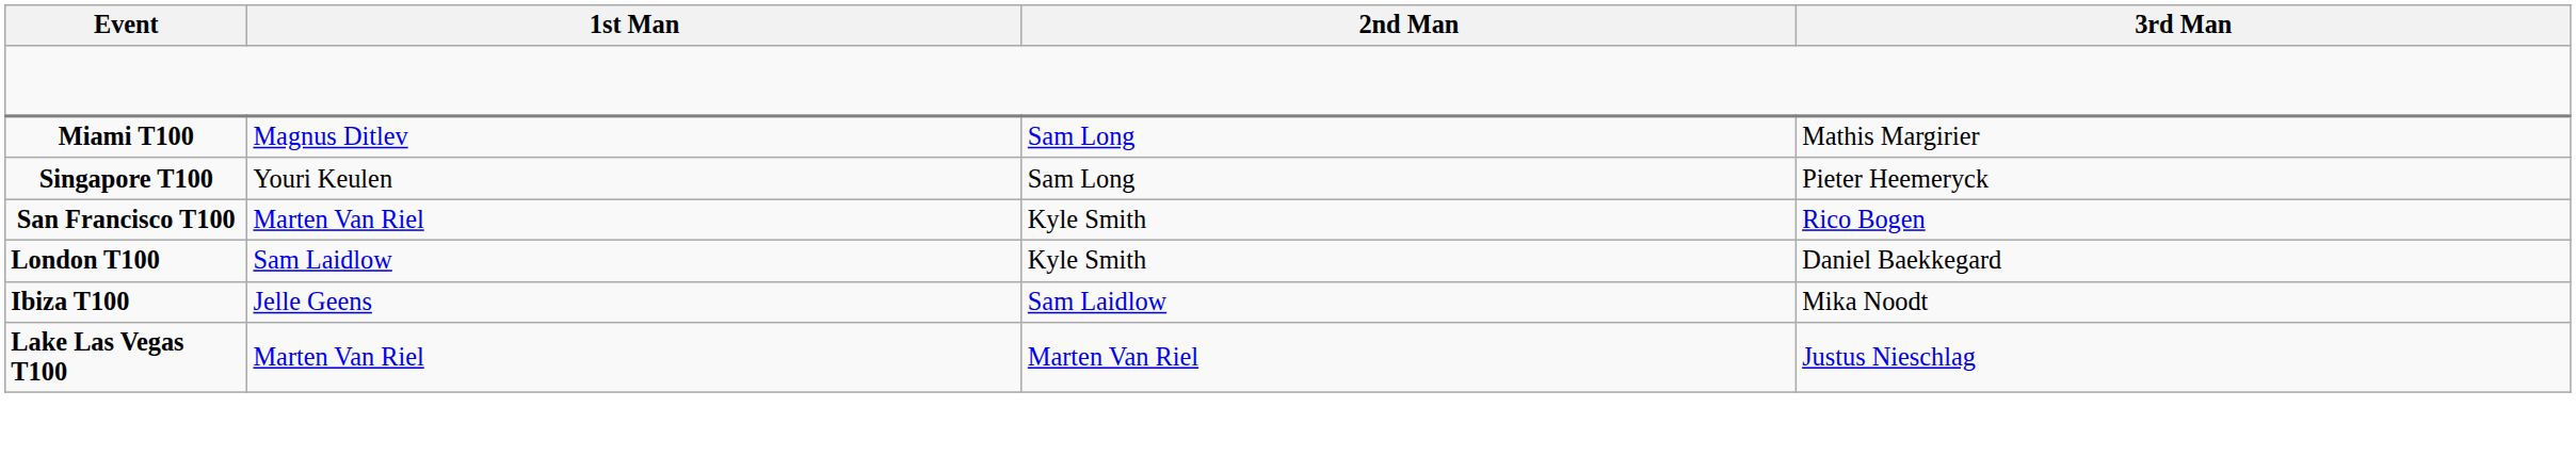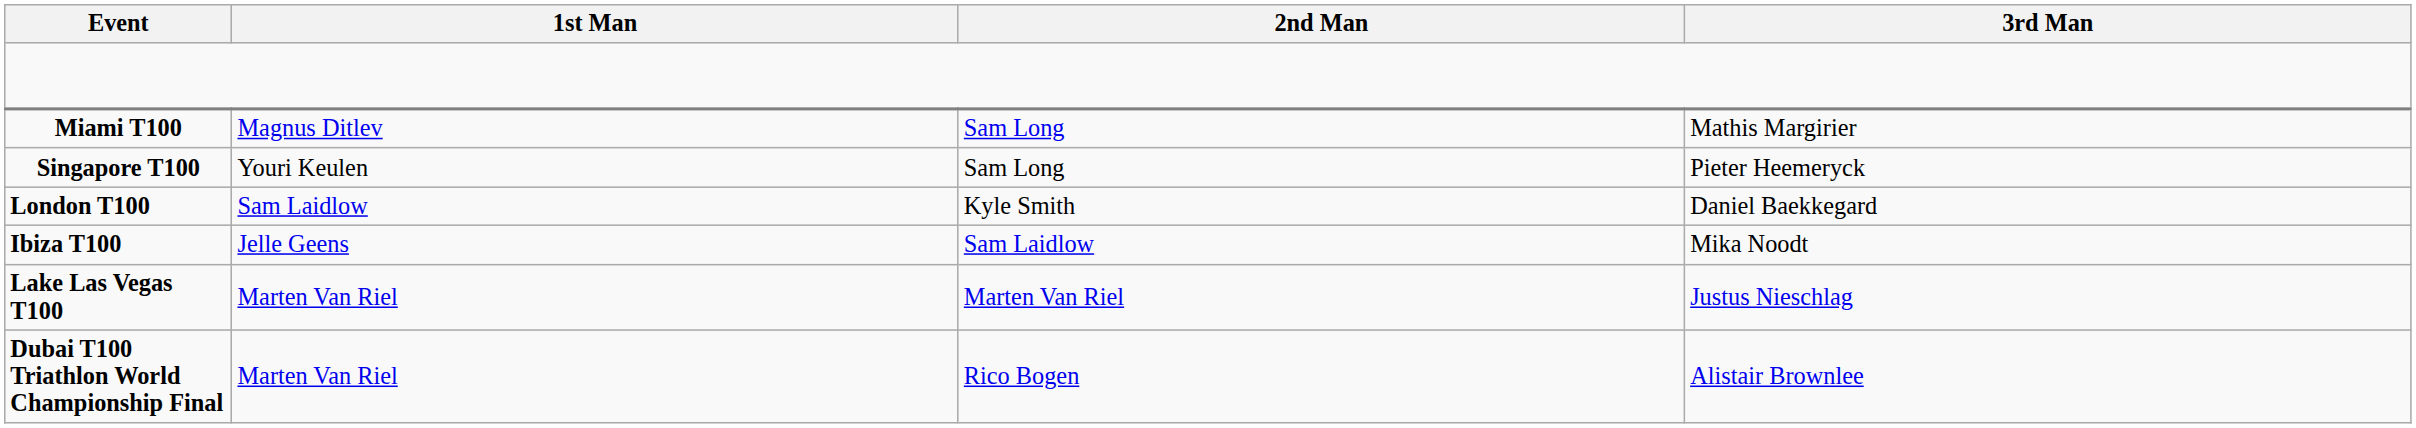- row: San Francisco T100 | Marten Van Riel | Kyle Smith | Rico Bogen
+ row: Dubai T100 Triathlon World Championship Final | Marten Van Riel | Rico Bogen | Alistair Brownlee
